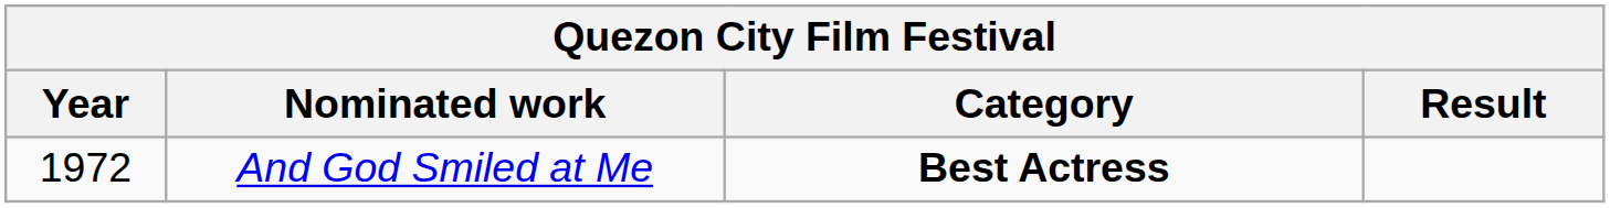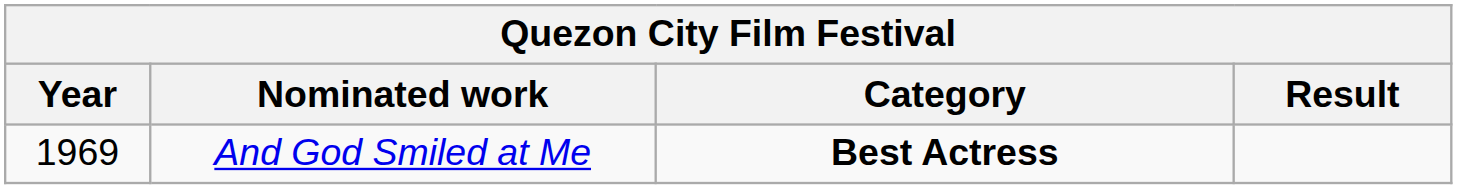And God Smiled at Me | Year: 1972 -> 1969
